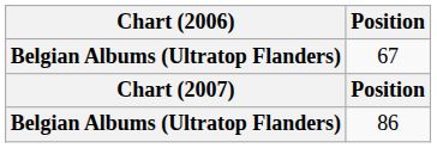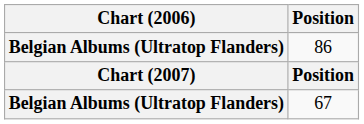rows swapped: 86 <-> 67
